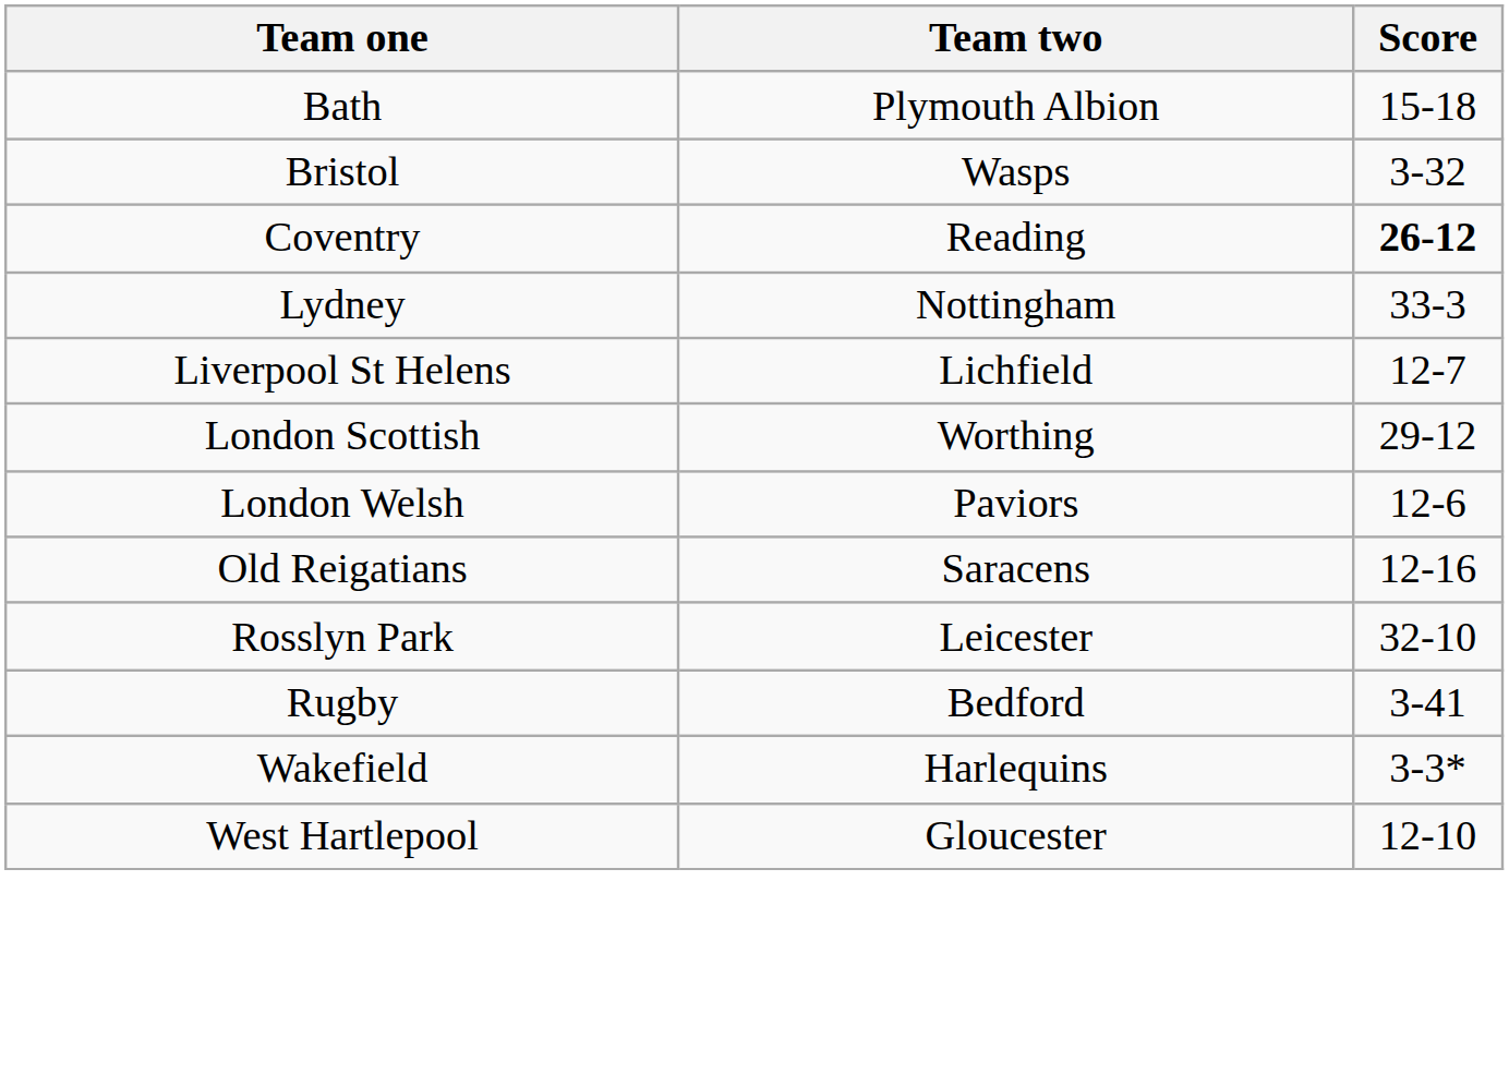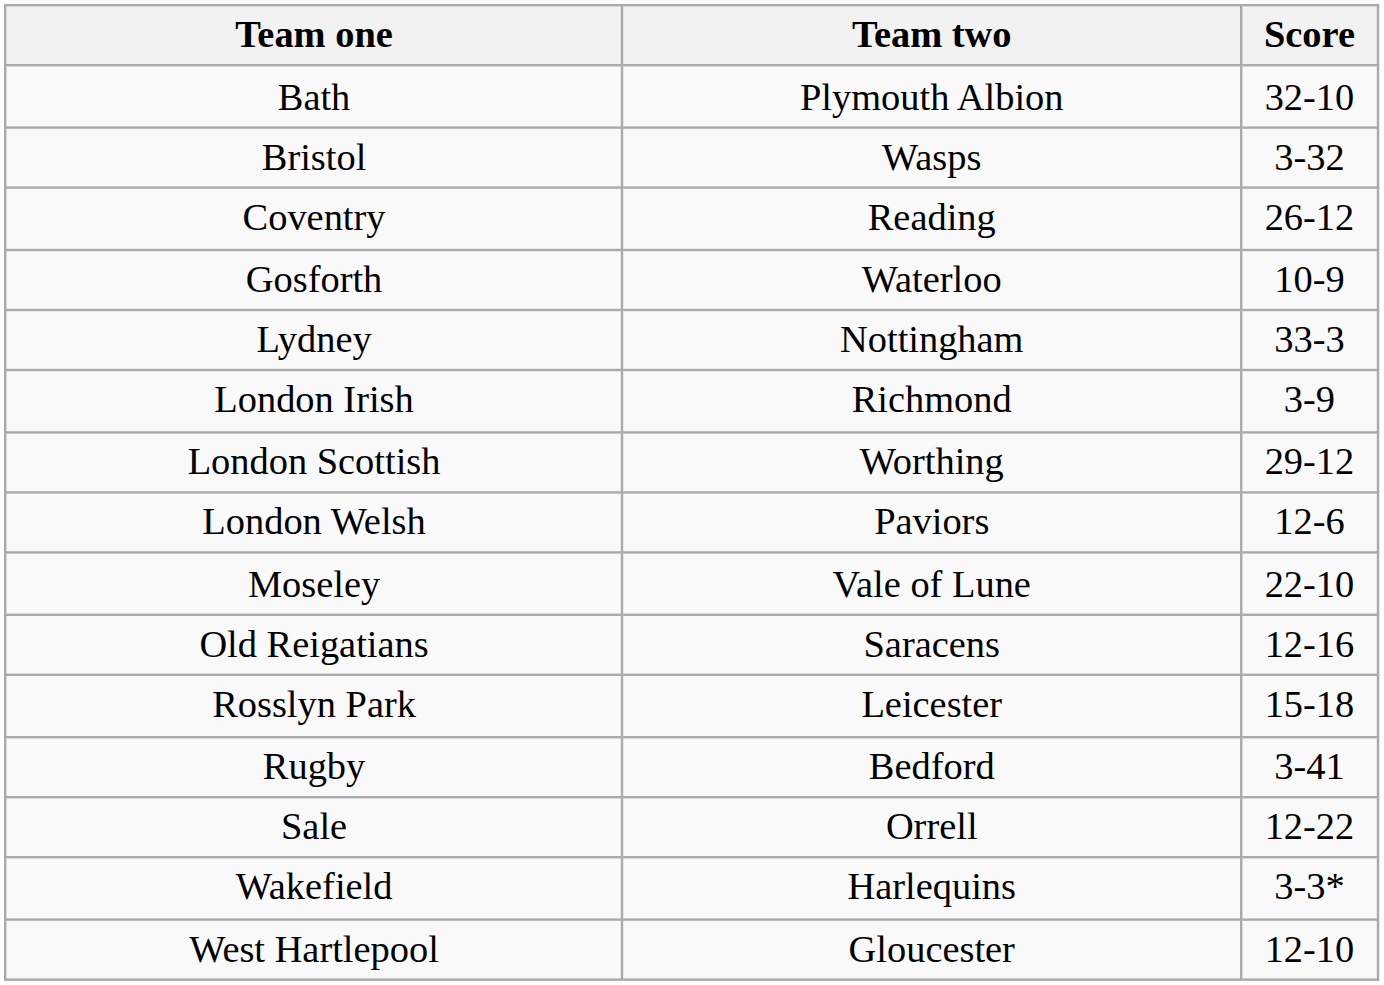Bath | Score: 15-18 -> 32-10
Coventry | Score: bold -> normal
+ row: Gosforth | Waterloo | 10-9
- row: Liverpool St Helens | Lichfield | 12-7
+ row: London Irish | Richmond | 3-9
+ row: Moseley | Vale of Lune | 22-10
Rosslyn Park | Score: 32-10 -> 15-18
+ row: Sale | Orrell | 12-22
